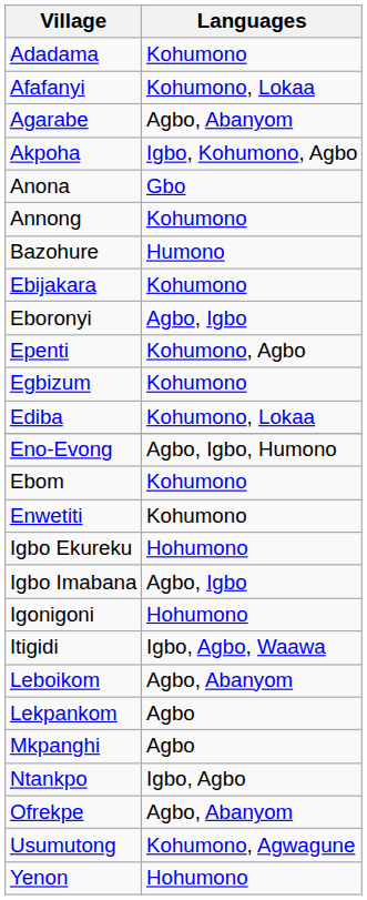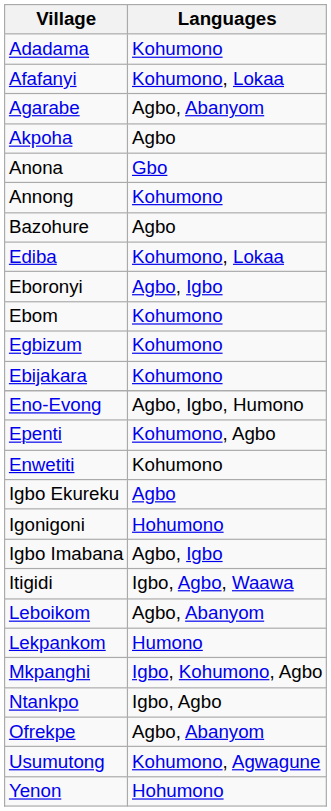Akpoha | Languages: Igbo, Kohumono, Agbo -> Agbo
Bazohure | Languages: Humono -> Agbo
rows swapped: Ebijakara <-> Ediba
rows swapped: Ebom <-> Epenti
Igbo Ekureku | Languages: Hohumono -> Agbo
rows swapped: Igbo Imabana <-> Igonigoni
Lekpankom | Languages: Agbo -> Humono
Mkpanghi | Languages: Agbo -> Igbo, Kohumono, Agbo
